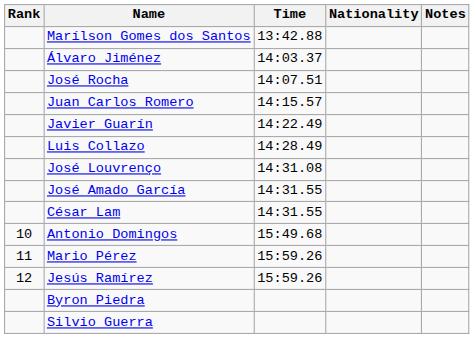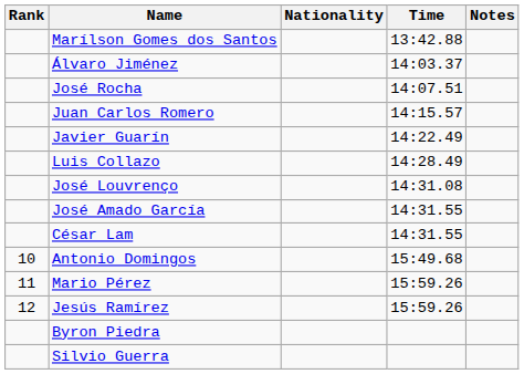columns swapped: Nationality <-> Time
